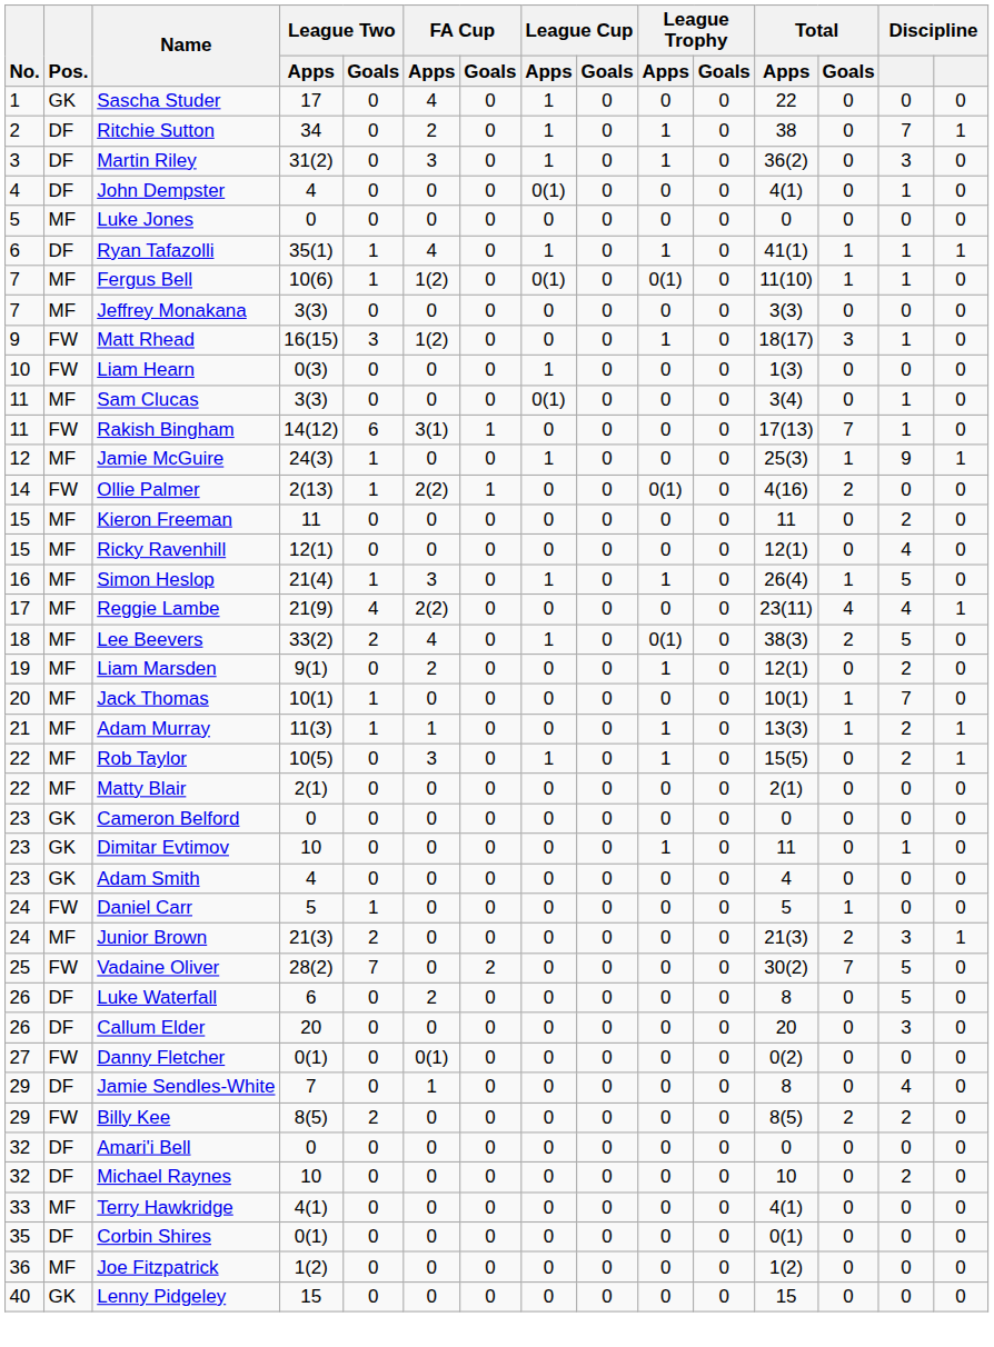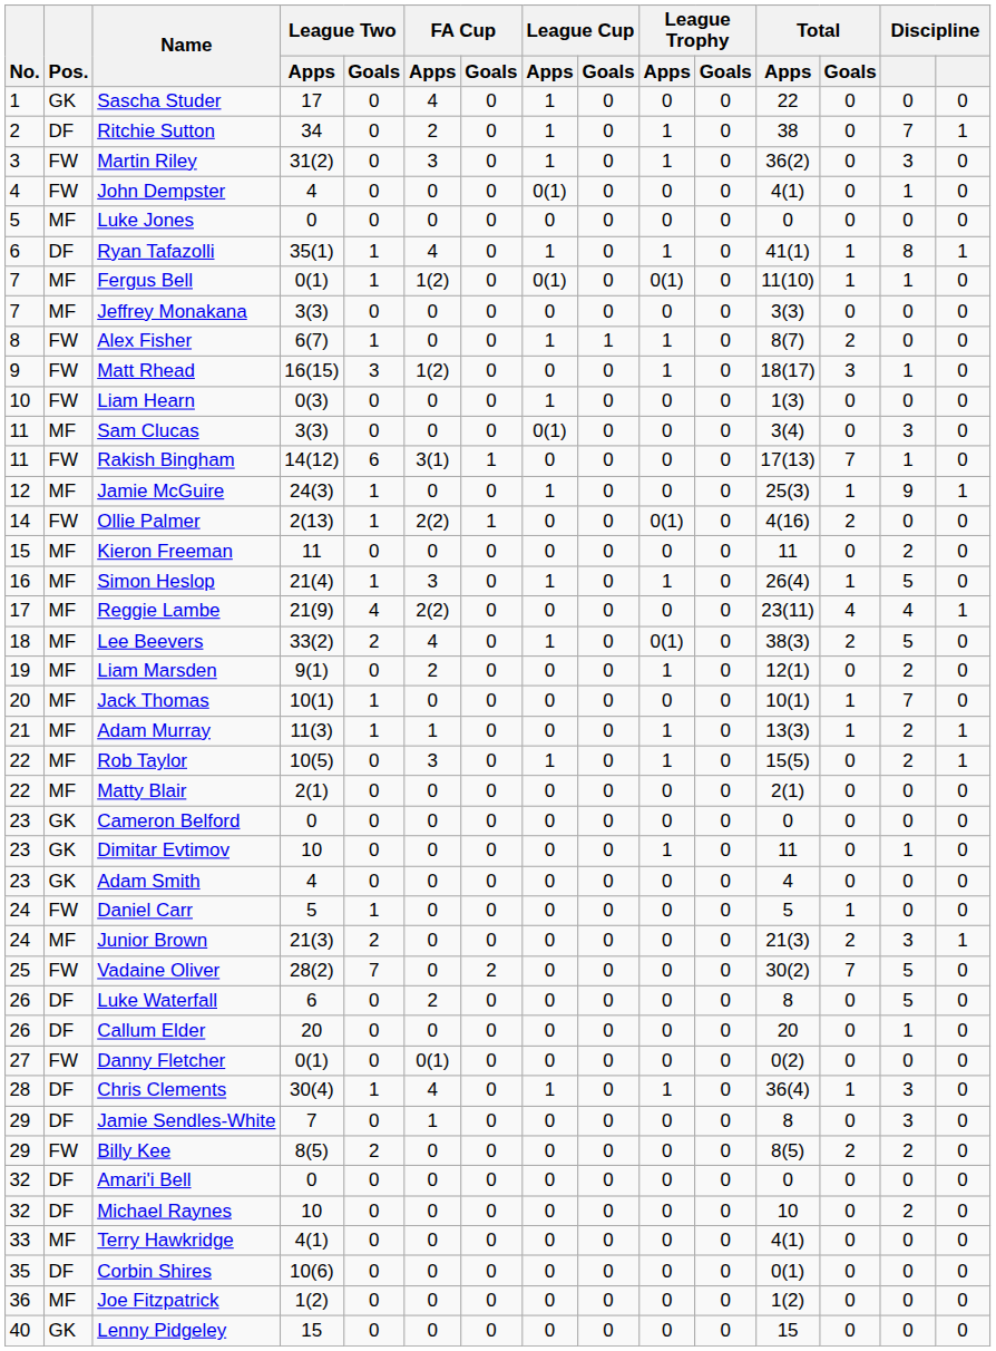Martin Riley | Pos.: DF -> FW
John Dempster | Pos.: DF -> FW
Ryan Tafazolli | column 14: 1 -> 8
Fergus Bell | League Two / Apps: 10(6) -> 0(1)
+ row: 8 | FW | Alex Fisher | 6(7) | 1 | 0 | 0 | 1 | 1 | 1 | 0 | 8(7) | 2 | 0 | 0
Sam Clucas | column 14: 1 -> 3
- row: 15 | MF | Ricky Ravenhill | 12(1) | 0 | 0 | 0 | 0 | 0 | 0 | 0 | 12(1) | 0 | 4 | 0
Callum Elder | column 14: 3 -> 1
+ row: 28 | DF | Chris Clements | 30(4) | 1 | 4 | 0 | 1 | 0 | 1 | 0 | 36(4) | 1 | 3 | 0
Jamie Sendles-White | column 14: 4 -> 3
Corbin Shires | League Two / Apps: 0(1) -> 10(6)
